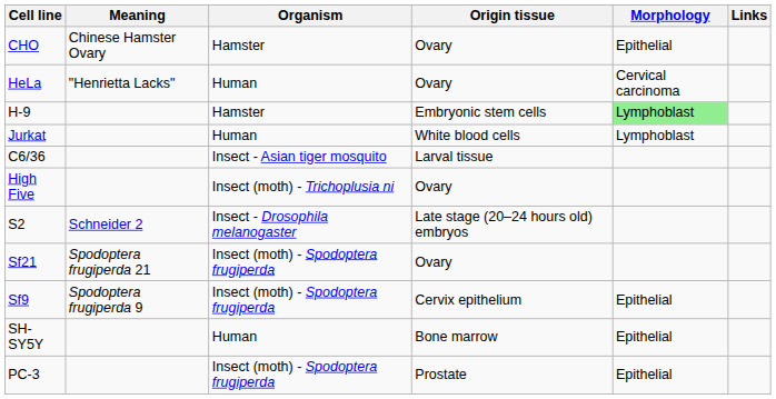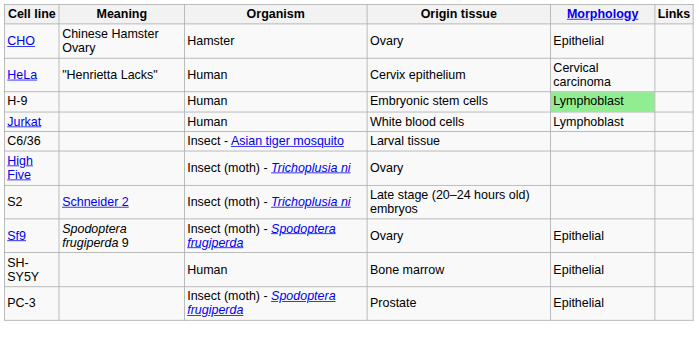HeLa | Origin tissue: Ovary -> Cervix epithelium
H-9 | Organism: Hamster -> Human
S2 | Organism: Insect - Drosophila melanogaster -> Insect (moth) - Trichoplusia ni
- row: Sf21 | Spodoptera frugiperda 21 | Insect (moth) - Spodoptera frugiperda | Ovary
Sf9 | Origin tissue: Cervix epithelium -> Ovary
